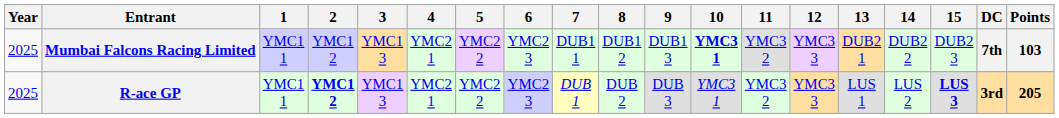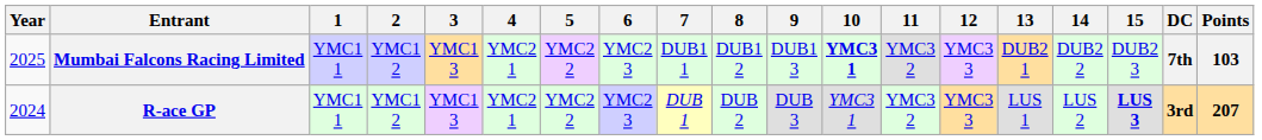R-ace GP | Year: 2025 -> 2024
R-ace GP | 2: bold -> normal
R-ace GP | Points: 205 -> 207
